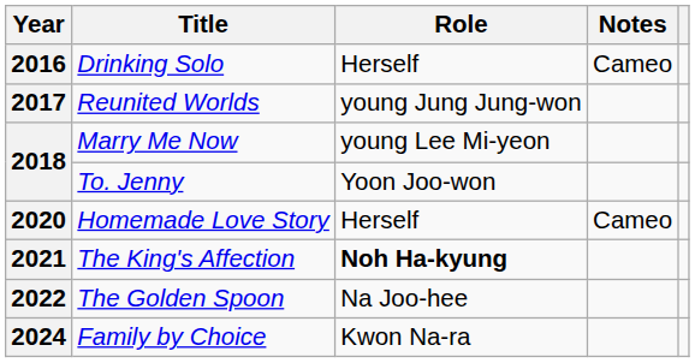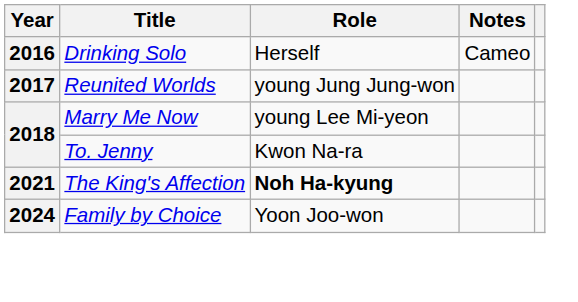To. Jenny | Role: Yoon Joo-won -> Kwon Na-ra
- row: 2020 | Homemade Love Story | Herself | Cameo
- row: 2022 | The Golden Spoon | Na Joo-hee
Family by Choice | Role: Kwon Na-ra -> Yoon Joo-won
